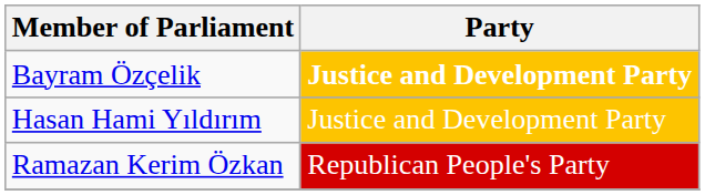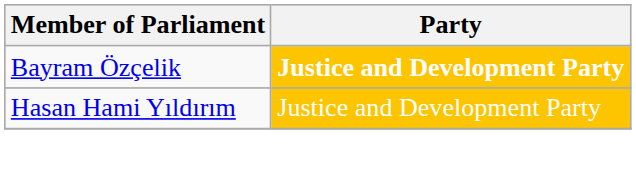- row: Ramazan Kerim Özkan | Republican People's Party
